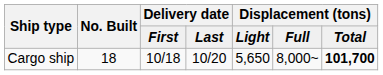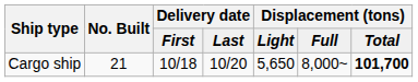Cargo ship | No. Built: 18 -> 21
